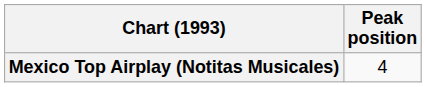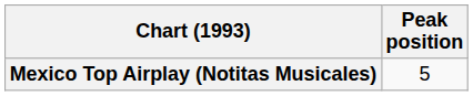Mexico Top Airplay (Notitas Musicales) | Peak position: 4 -> 5
